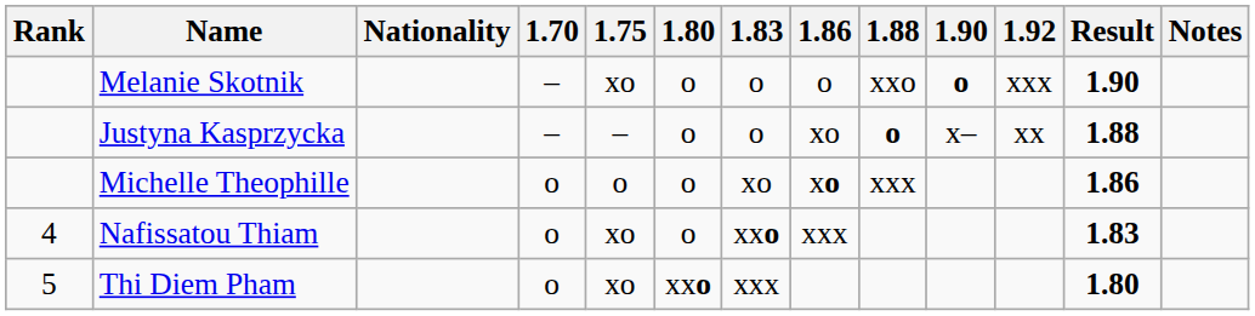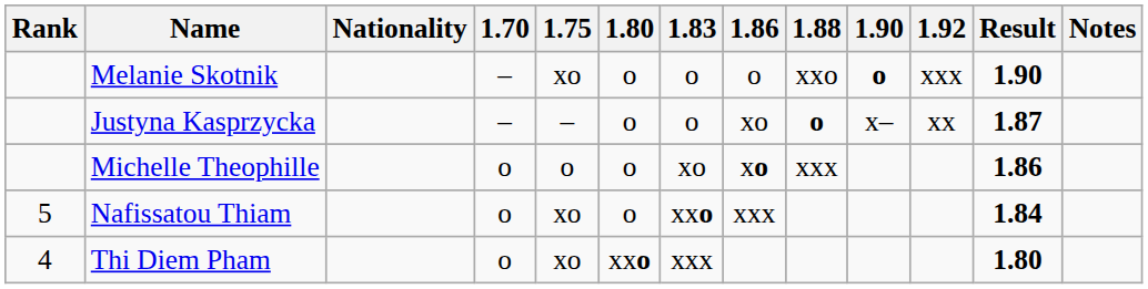Justyna Kasprzycka | Result: 1.88 -> 1.87
Nafissatou Thiam | Rank: 4 -> 5
Nafissatou Thiam | Result: 1.83 -> 1.84
Thi Diem Pham | Rank: 5 -> 4
